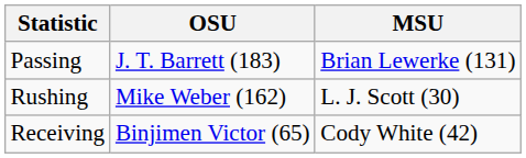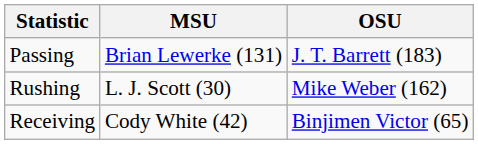columns swapped: OSU <-> MSU
